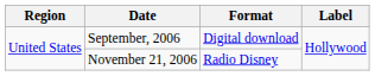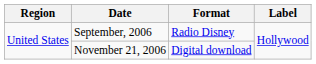September, 2006 | Format: Digital download -> Radio Disney
November 21, 2006 | Format: Radio Disney -> Digital download
